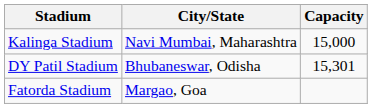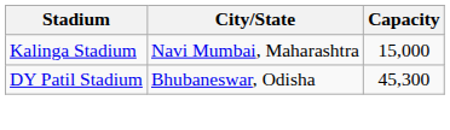DY Patil Stadium | Capacity: 15,301 -> 45,300
- row: Fatorda Stadium | Margao, Goa
